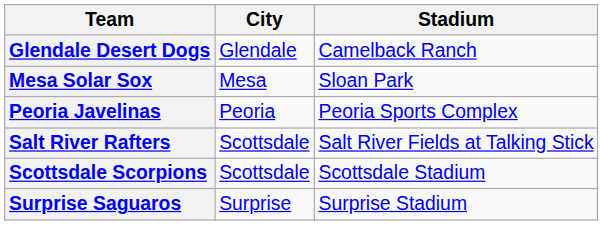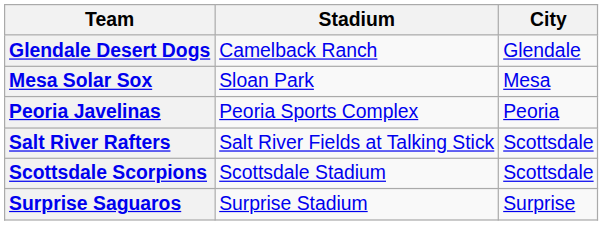columns swapped: City <-> Stadium
